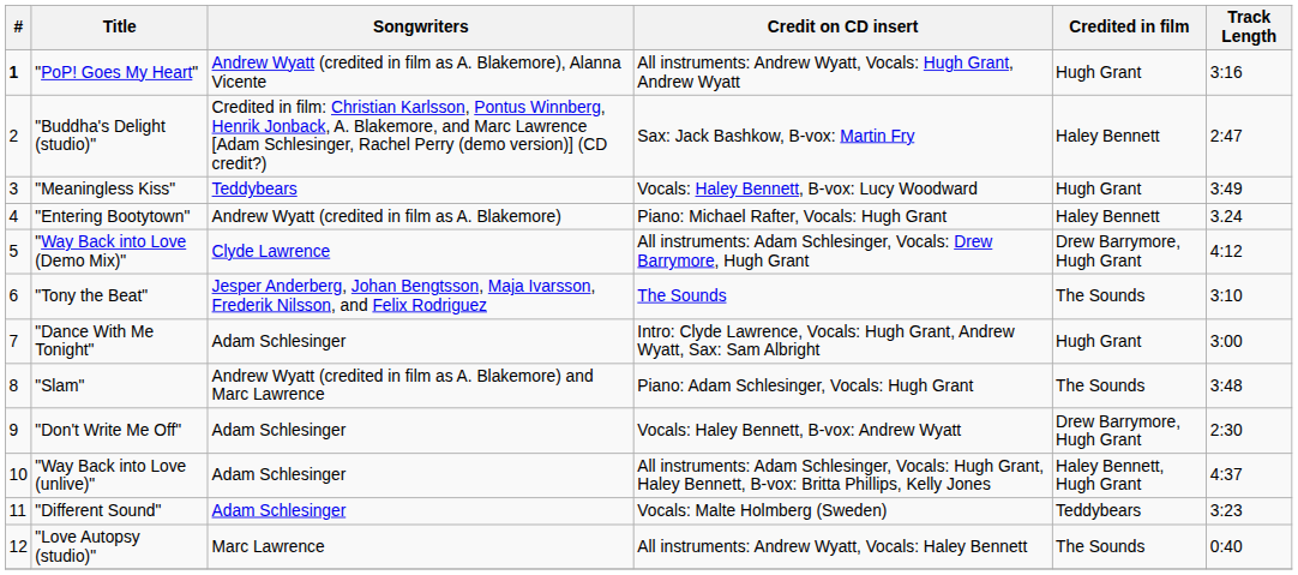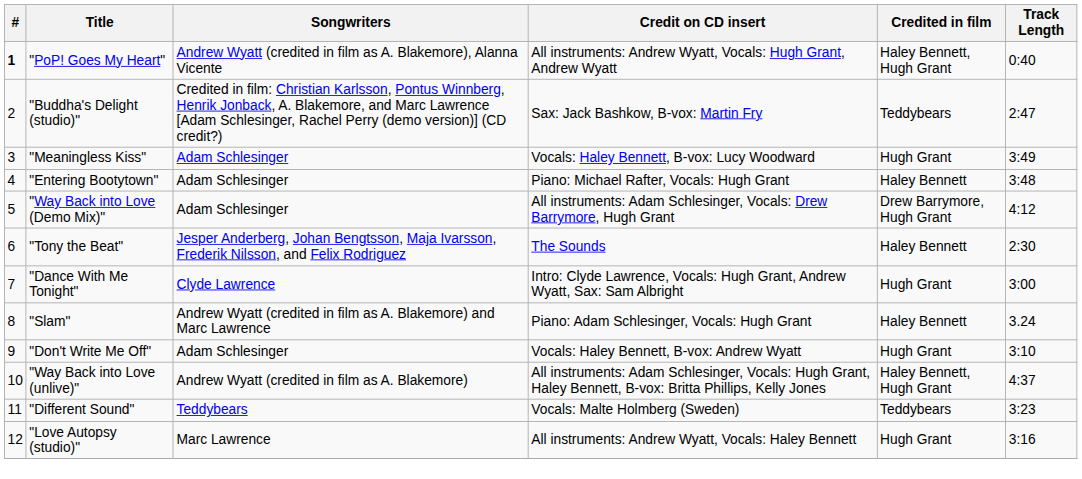"PoP! Goes My Heart" | Credited in film: Hugh Grant -> Haley Bennett, Hugh Grant
"PoP! Goes My Heart" | Track Length: 3:16 -> 0:40
"Buddha's Delight (studio)" | Credited in film: Haley Bennett -> Teddybears
"Meaningless Kiss" | Songwriters: Teddybears -> Adam Schlesinger
"Entering Bootytown" | Songwriters: Andrew Wyatt (credited in film as A. Blakemore) -> Adam Schlesinger
"Entering Bootytown" | Track Length: 3.24 -> 3:48
"Way Back into Love (Demo Mix)" | Songwriters: Clyde Lawrence -> Adam Schlesinger
"Tony the Beat" | Credited in film: The Sounds -> Haley Bennett
"Tony the Beat" | Track Length: 3:10 -> 2:30
"Dance With Me Tonight" | Songwriters: Adam Schlesinger -> Clyde Lawrence
"Slam" | Credited in film: The Sounds -> Haley Bennett
"Slam" | Track Length: 3:48 -> 3.24
"Don't Write Me Off" | Credited in film: Drew Barrymore, Hugh Grant -> Hugh Grant
"Don't Write Me Off" | Track Length: 2:30 -> 3:10
"Way Back into Love (unlive)" | Songwriters: Adam Schlesinger -> Andrew Wyatt (credited in film as A. Blakemore)
"Different Sound" | Songwriters: Adam Schlesinger -> Teddybears
"Love Autopsy (studio)" | Credited in film: The Sounds -> Hugh Grant
"Love Autopsy (studio)" | Track Length: 0:40 -> 3:16
